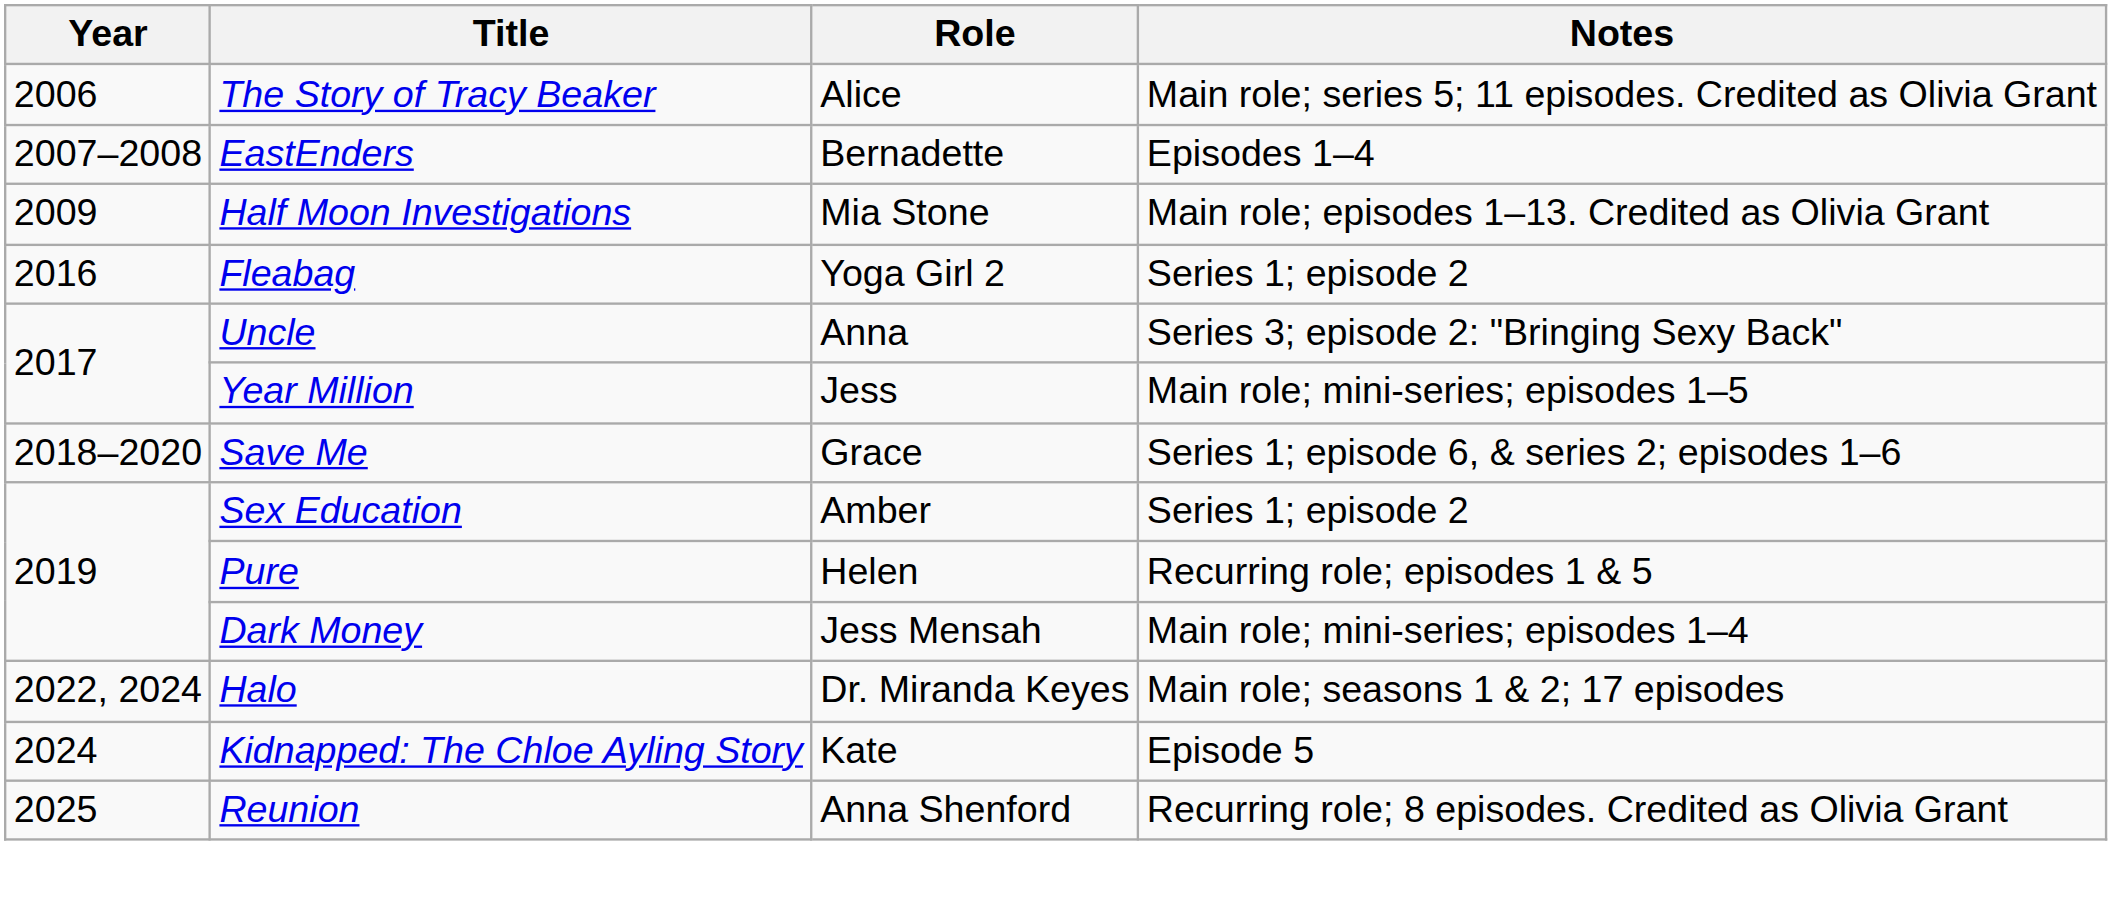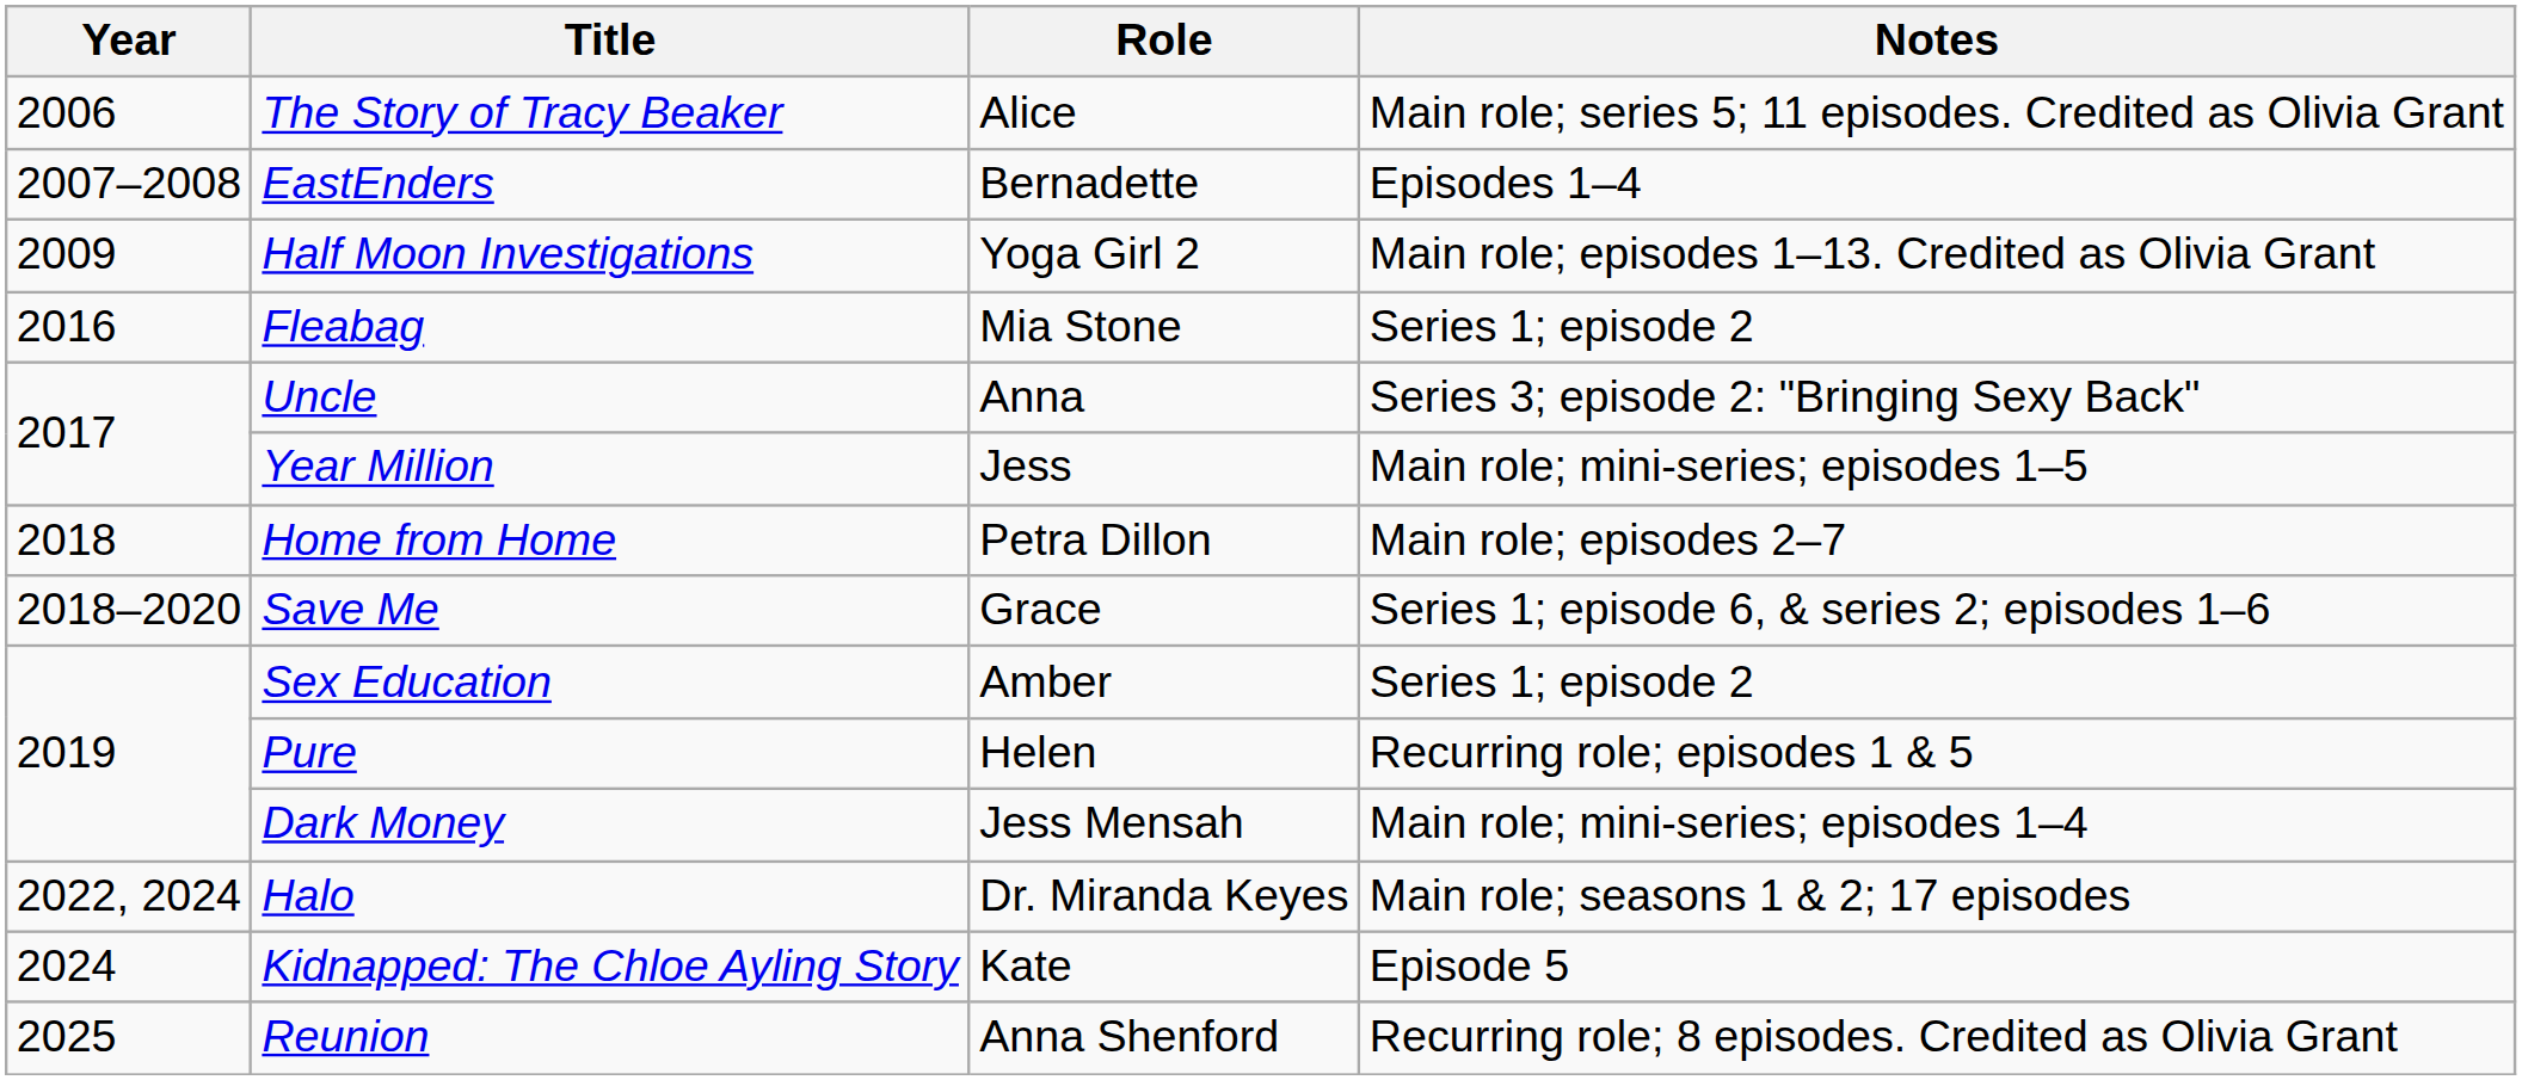Half Moon Investigations | Role: Mia Stone -> Yoga Girl 2
Fleabag | Role: Yoga Girl 2 -> Mia Stone
+ row: 2018 | Home from Home | Petra Dillon | Main role; episodes 2–7
